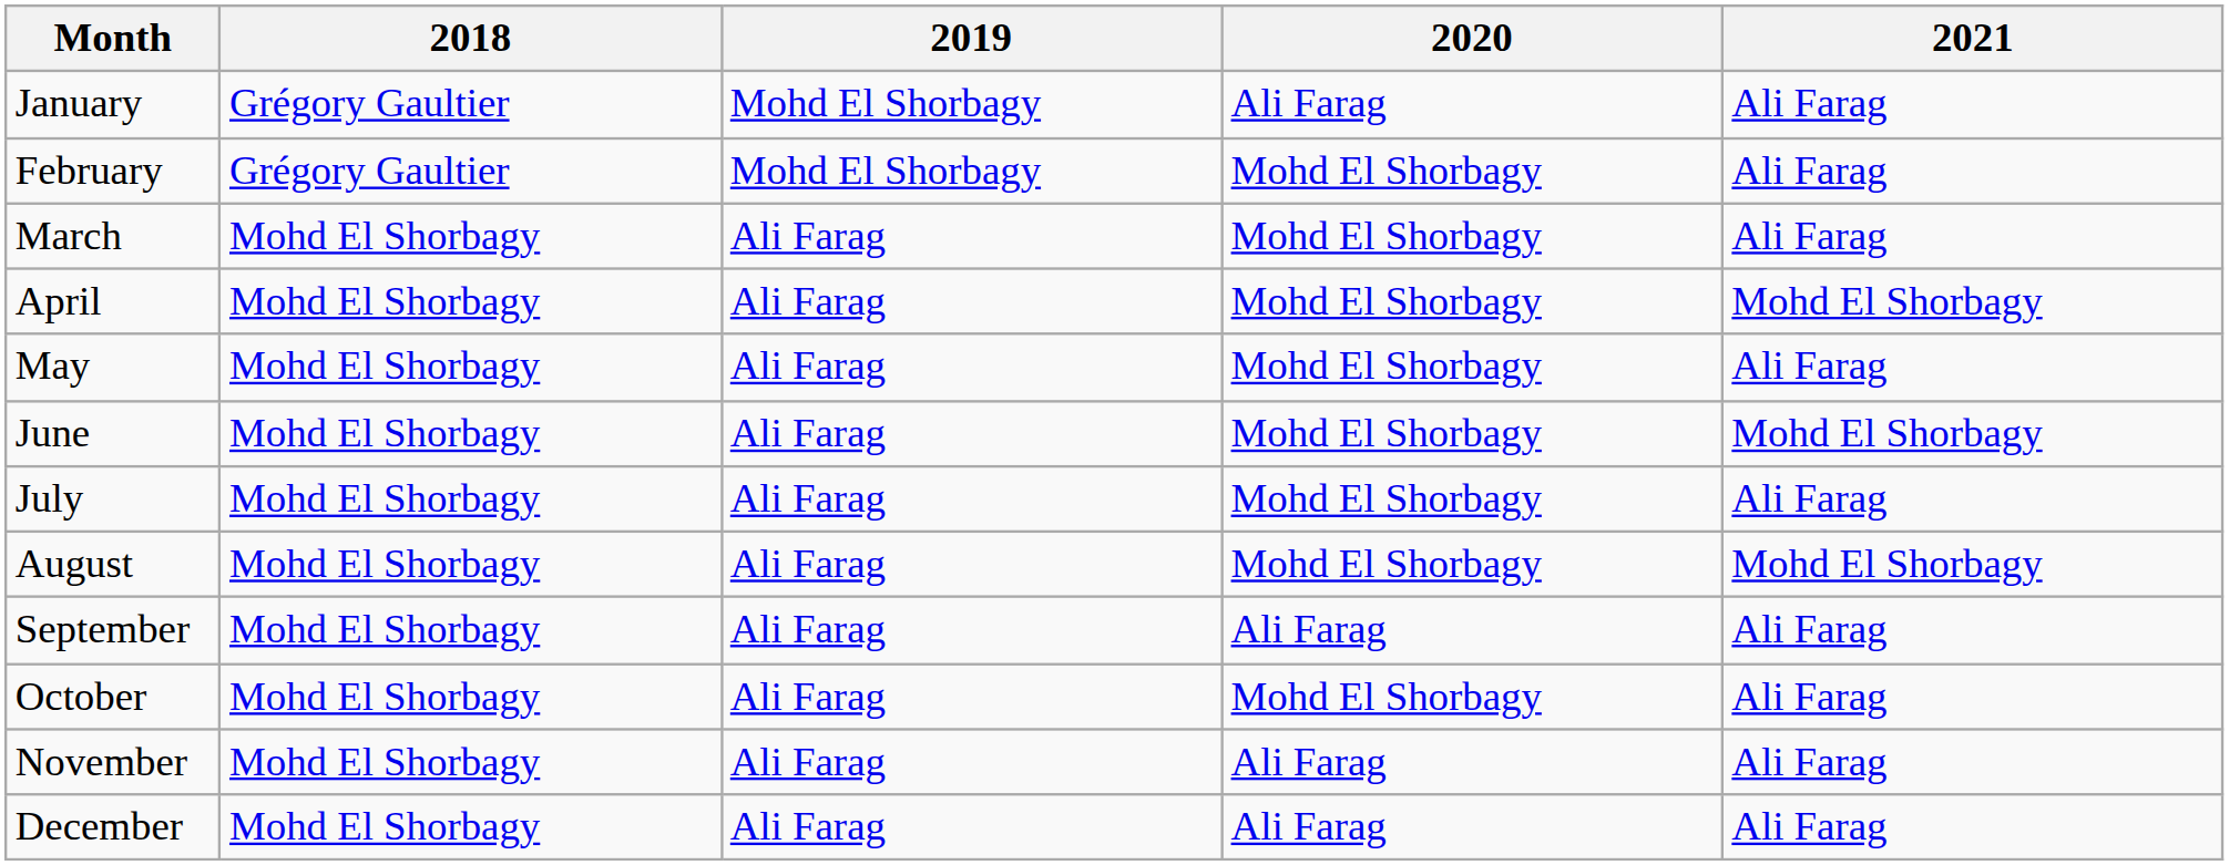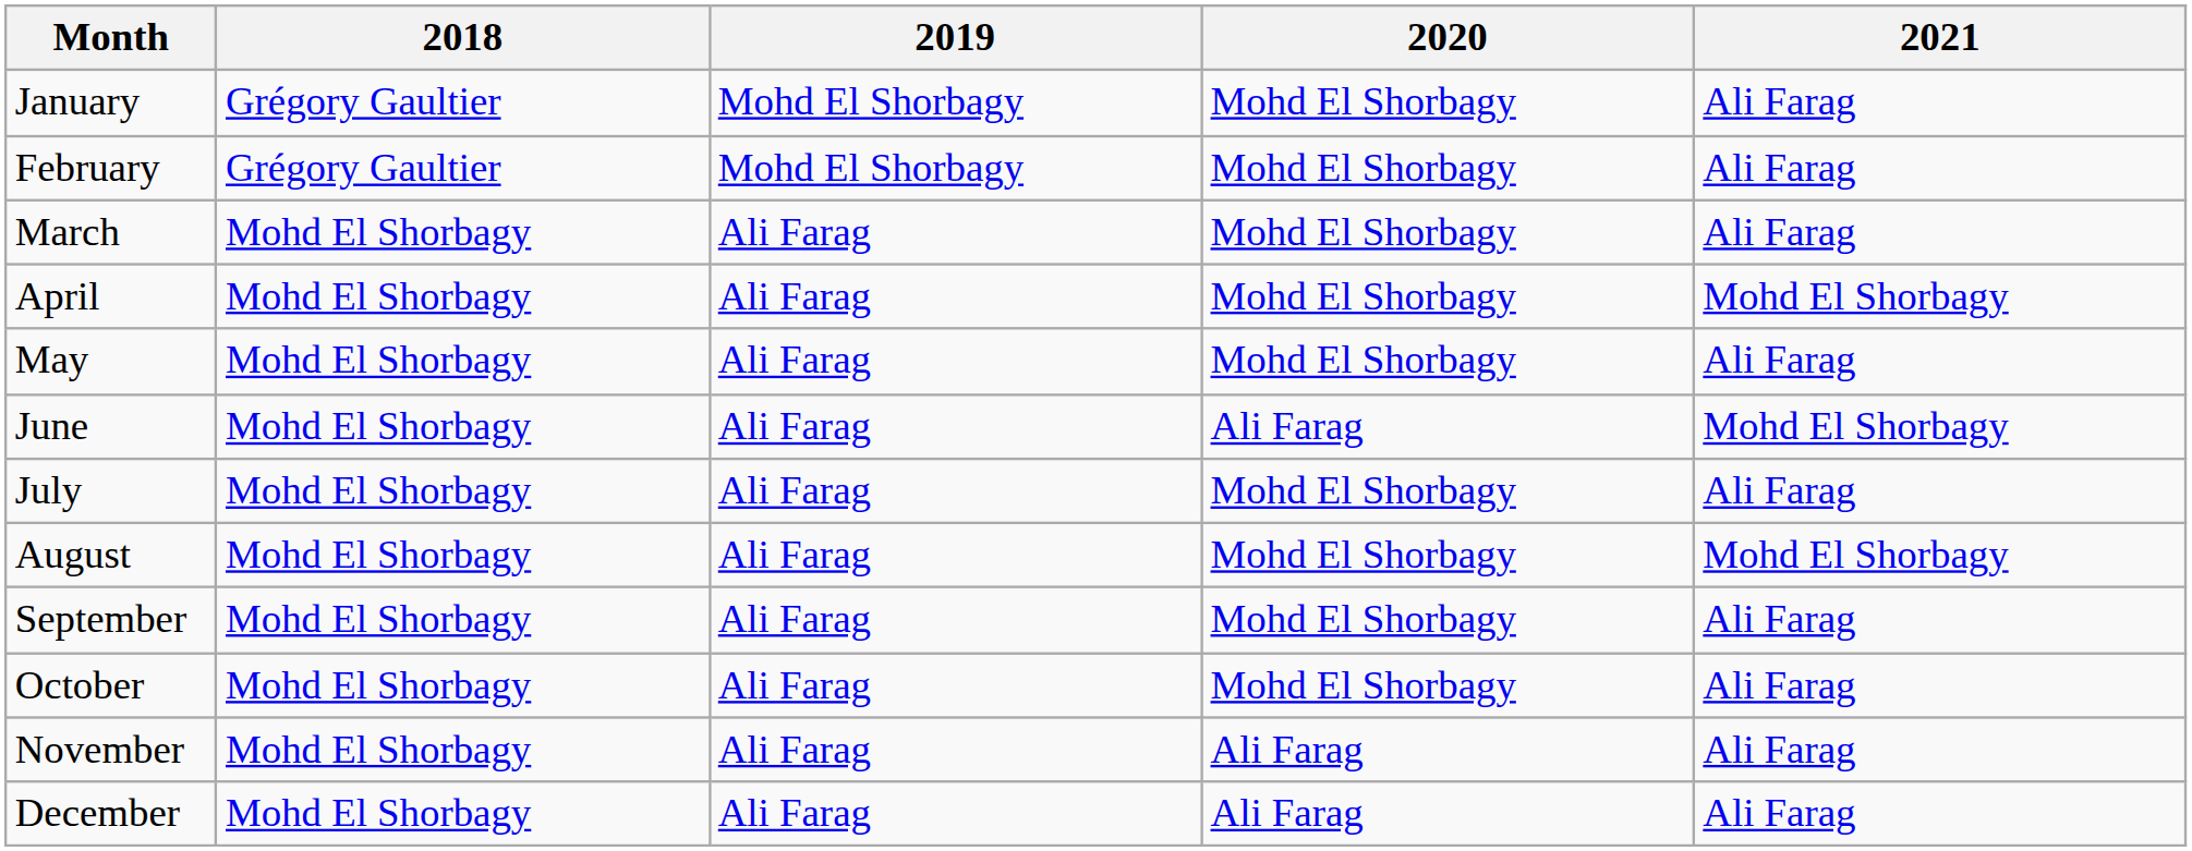January | 2020: Ali Farag -> Mohd El Shorbagy
June | 2020: Mohd El Shorbagy -> Ali Farag
September | 2020: Ali Farag -> Mohd El Shorbagy
